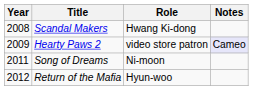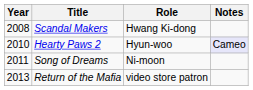Hearty Paws 2 | Year: 2009 -> 2010
Hearty Paws 2 | Role: video store patron -> Hyun-woo
Return of the Mafia | Year: 2012 -> 2013
Return of the Mafia | Role: Hyun-woo -> video store patron
